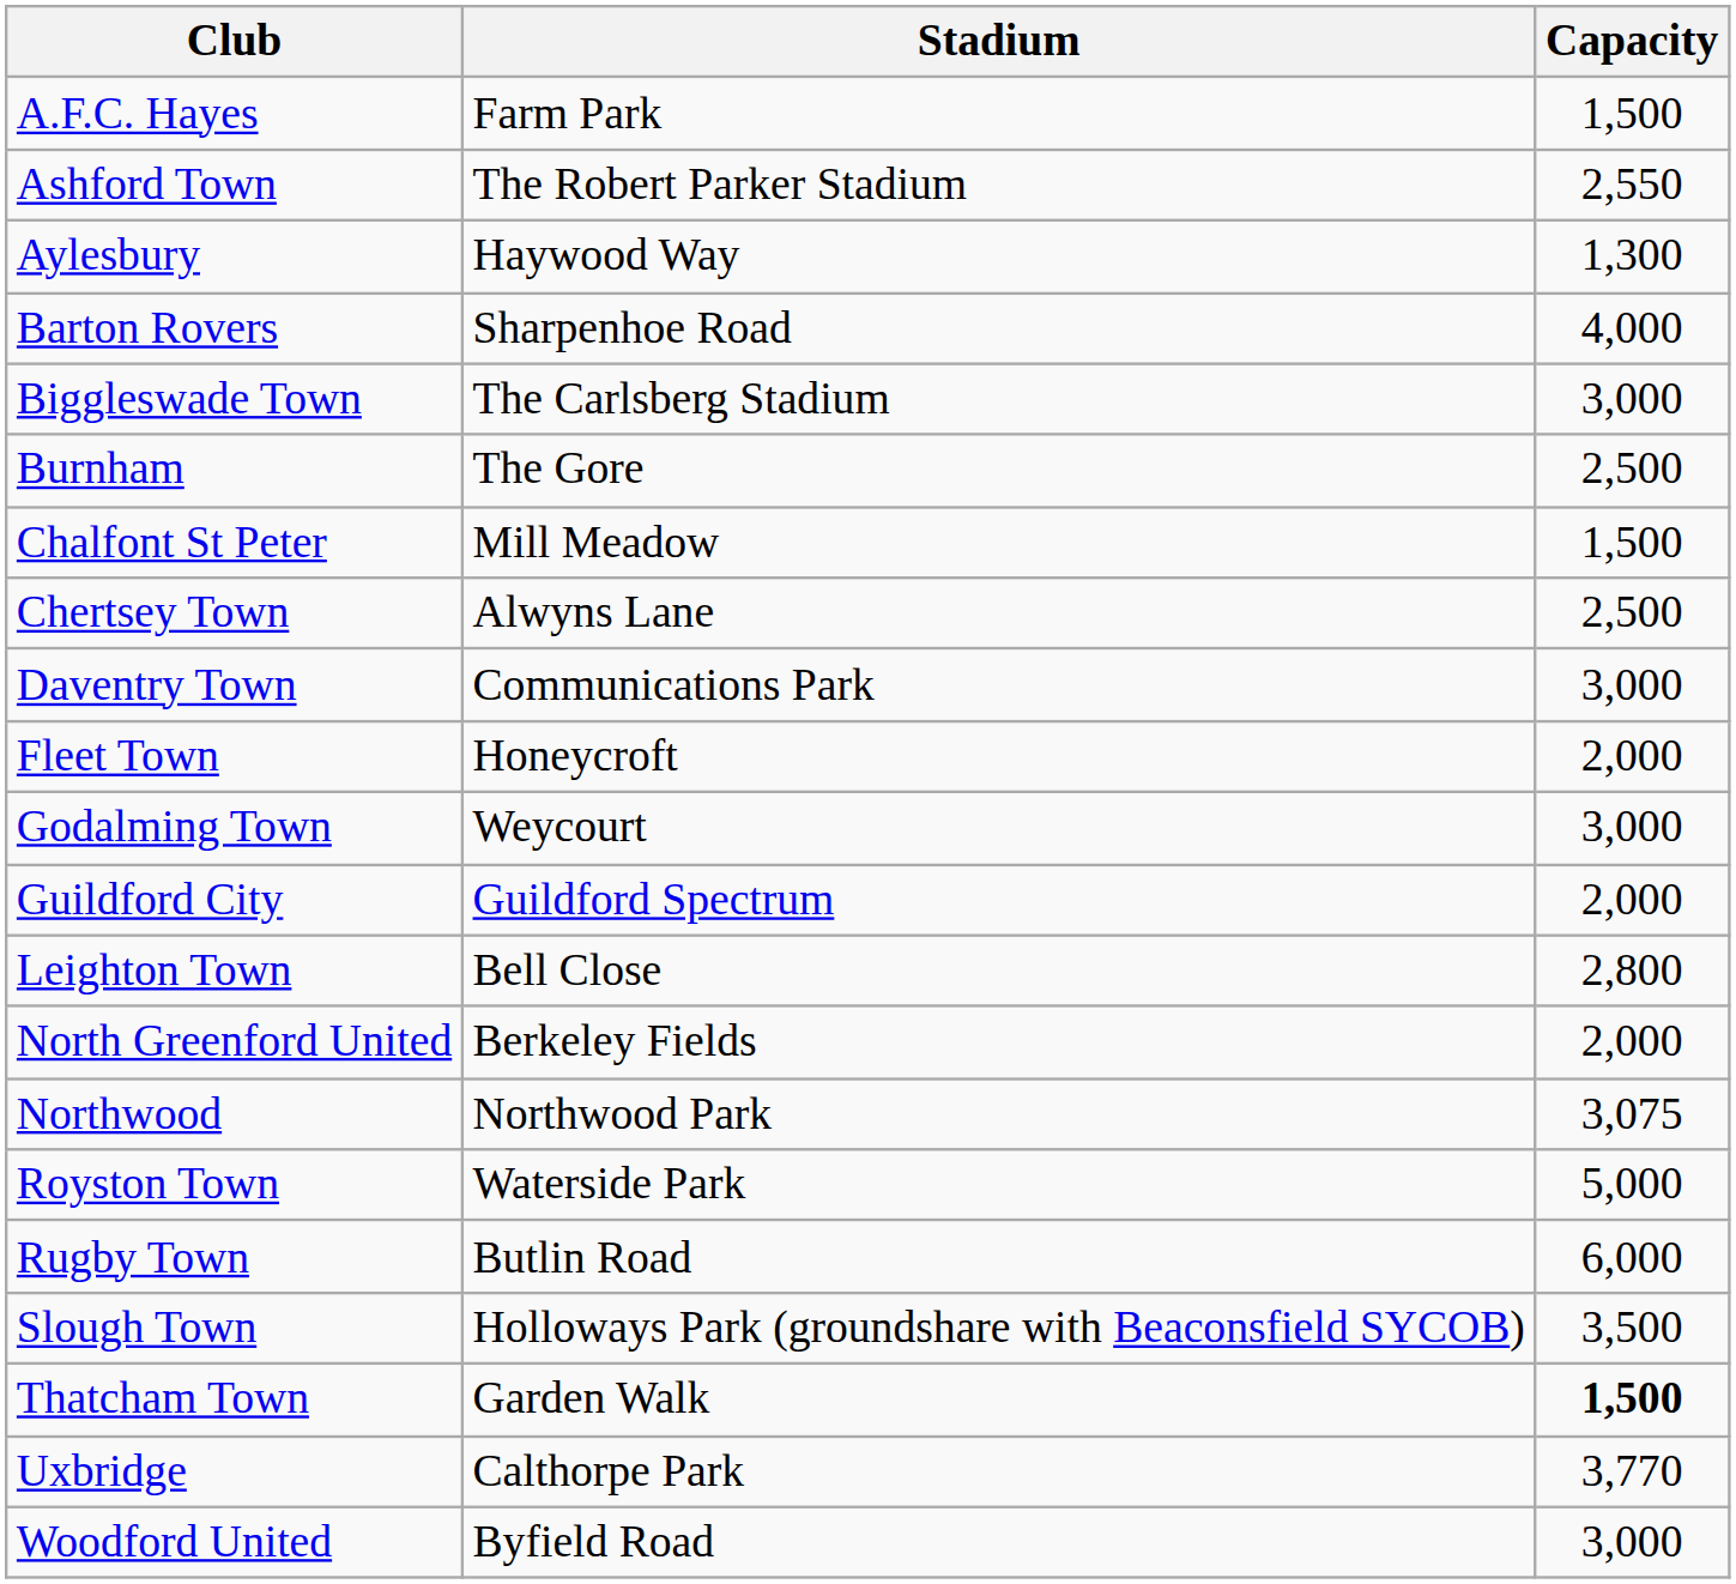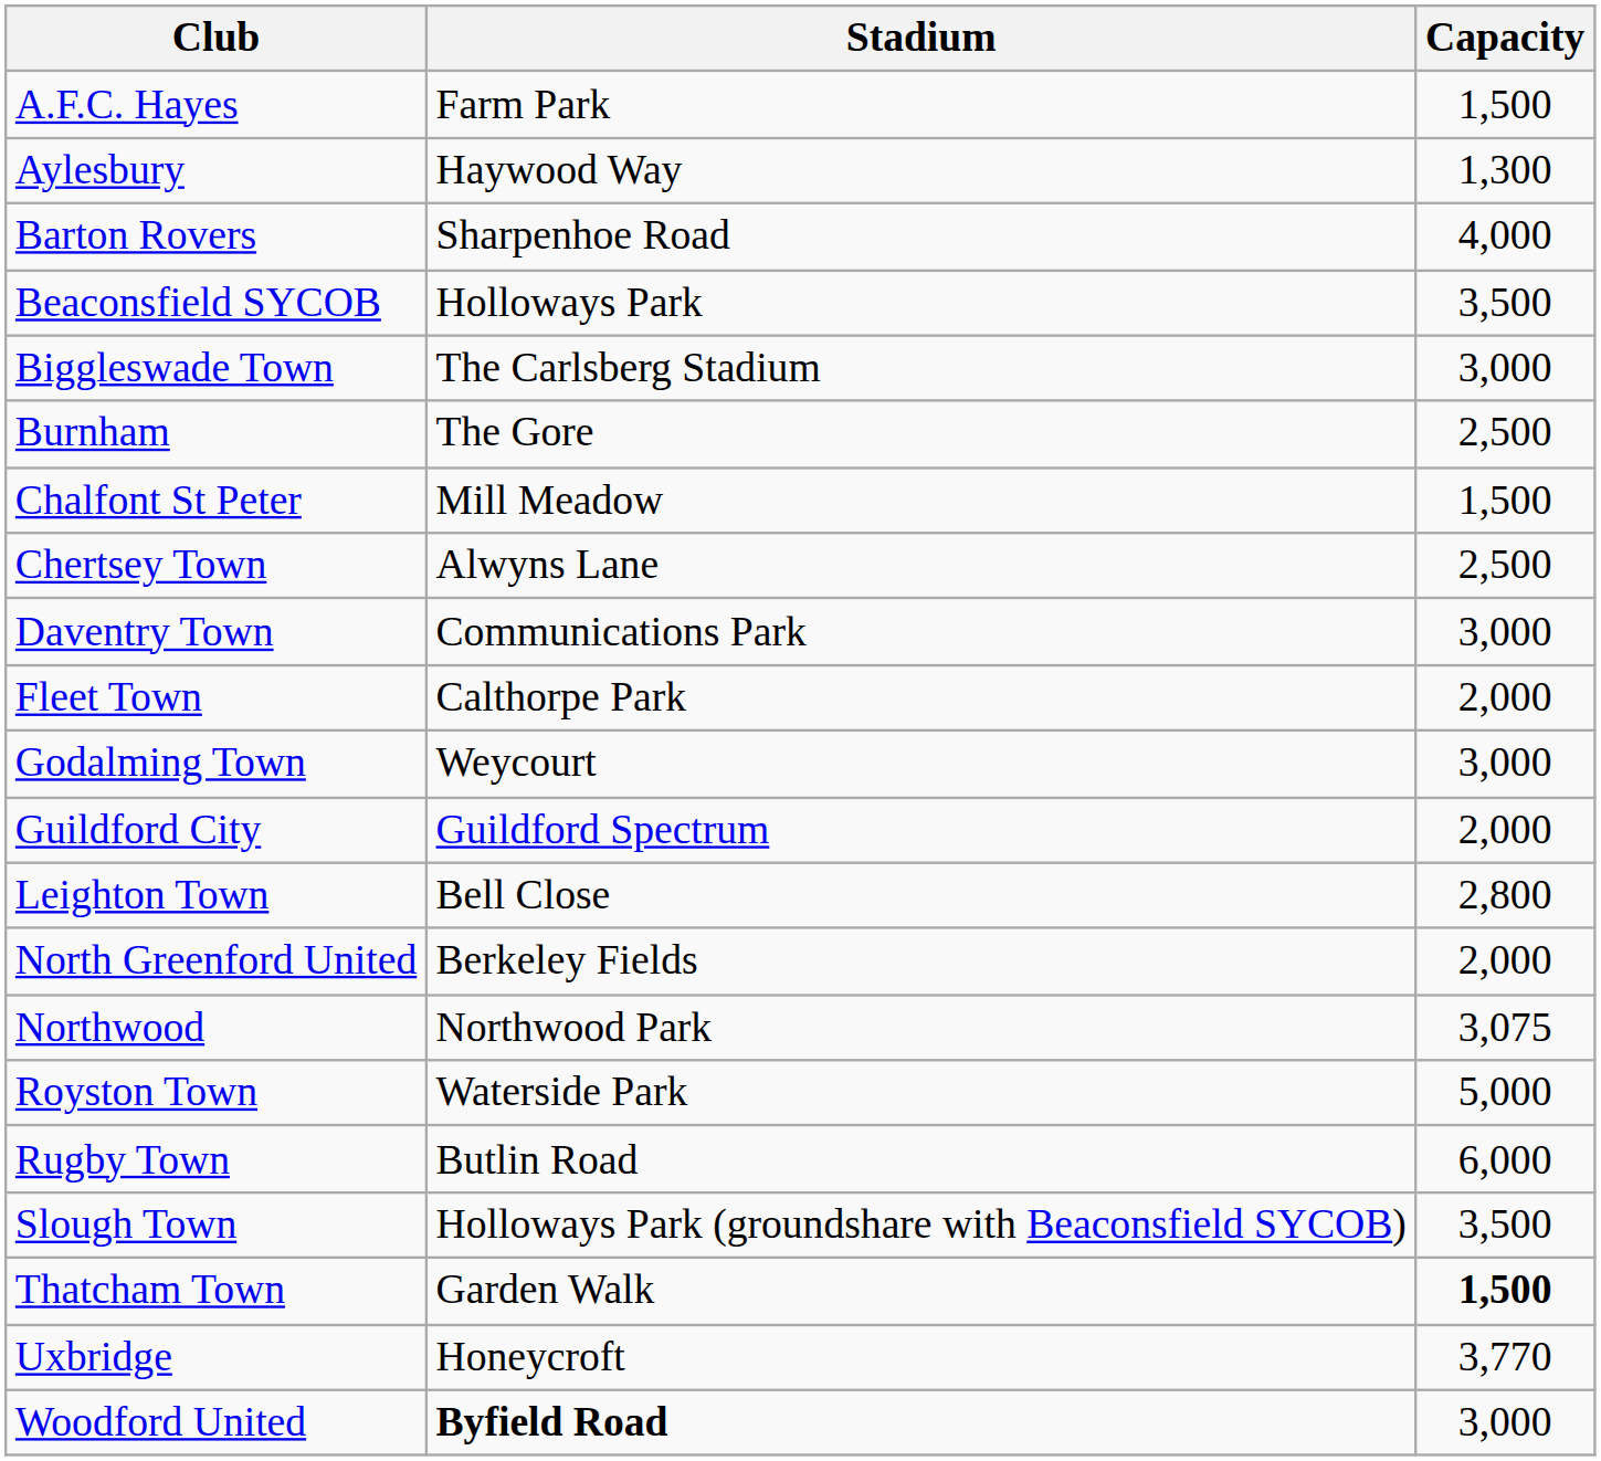- row: Ashford Town | The Robert Parker Stadium | 2,550
+ row: Beaconsfield SYCOB | Holloways Park | 3,500
Fleet Town | Stadium: Honeycroft -> Calthorpe Park
Uxbridge | Stadium: Calthorpe Park -> Honeycroft
Woodford United | Stadium: normal -> bold
